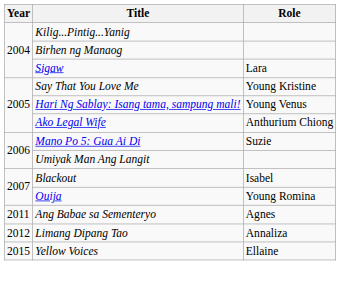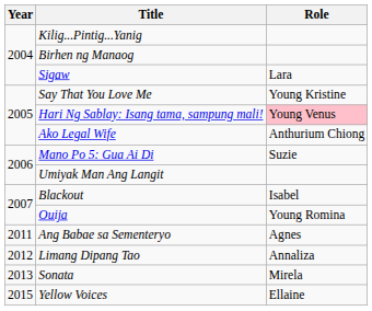Hari Ng Sablay: Isang tama, sampung mali! | Role: no background -> pink background
+ row: 2013 | Sonata | Mirela
